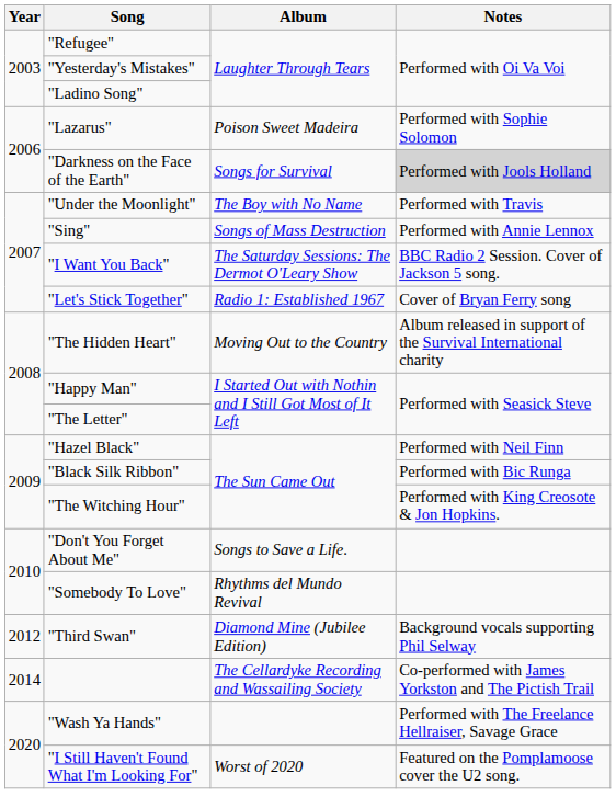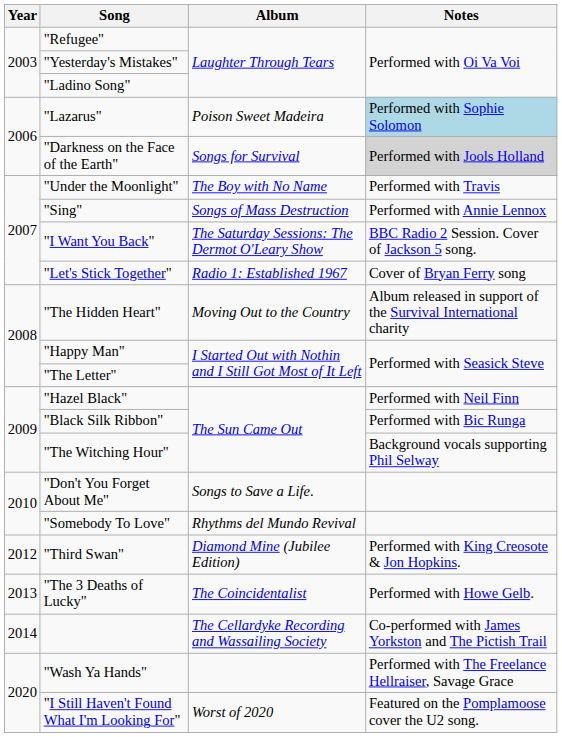"Lazarus" | Notes: no background -> lightblue background
"The Witching Hour" | Notes: Performed with King Creosote & Jon Hopkins. -> Background vocals supporting Phil Selway
"Third Swan" | Notes: Background vocals supporting Phil Selway -> Performed with King Creosote & Jon Hopkins.
+ row: 2013 | "The 3 Deaths of Lucky" | The Coincidentalist | Performed with Howe Gelb.
